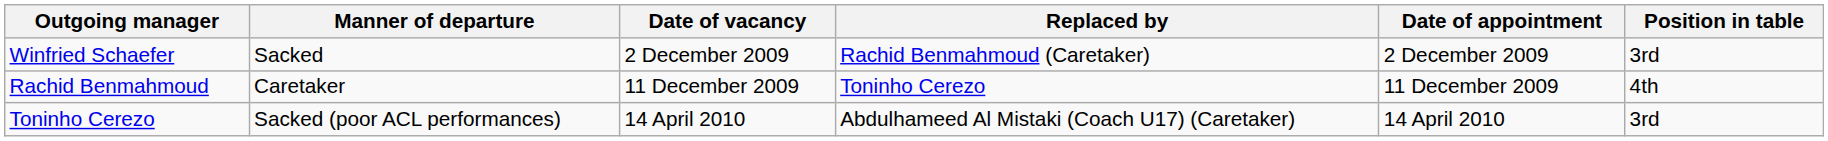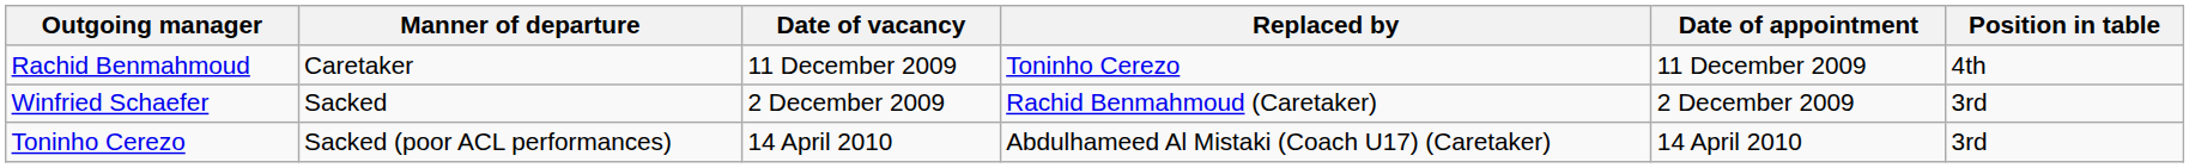rows swapped: Winfried Schaefer <-> Rachid Benmahmoud
